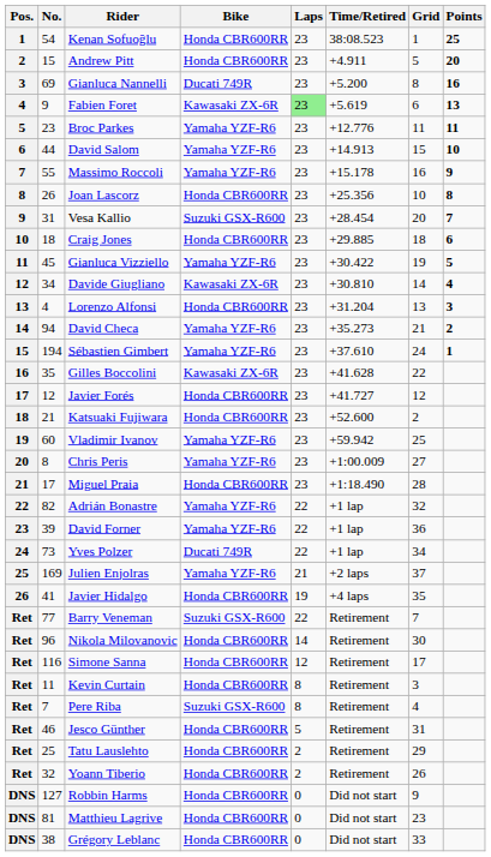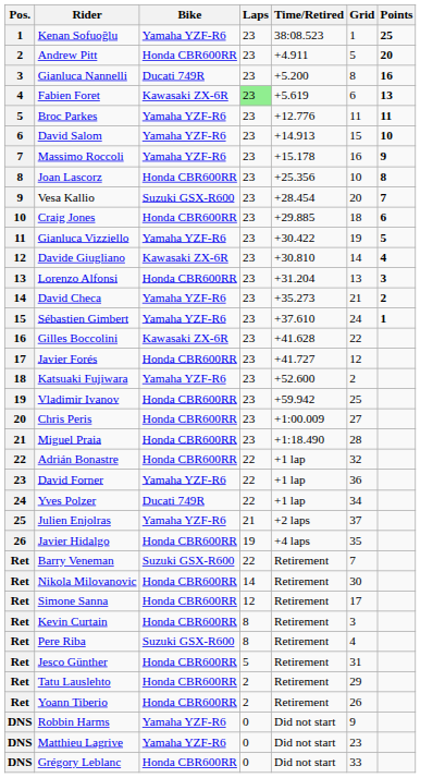- column: No. | 54 | 15 | 69 | 9 | 23 | 44 | 55 | 26 | 31 | 18 | 45 | 34 | 4 | 94 | 194 | 35 | 12 | 21 | 60 | 8 | 17 | 82 | 39 | 73 | 169 | 41 | 77 | 96 | 116 | 11 | 7 | 46 | 25 | 32 | 127 | 81 | 38
Kenan Sofuoğlu | Bike: Honda CBR600RR -> Yamaha YZF-R6
Katsuaki Fujiwara | Bike: Honda CBR600RR -> Yamaha YZF-R6
Vladimir Ivanov | Bike: Yamaha YZF-R6 -> Honda CBR600RR
Chris Peris | Bike: Yamaha YZF-R6 -> Honda CBR600RR
Adrián Bonastre | Bike: Yamaha YZF-R6 -> Honda CBR600RR
Robbin Harms | Bike: Honda CBR600RR -> Yamaha YZF-R6
Matthieu Lagrive | Bike: Honda CBR600RR -> Yamaha YZF-R6
